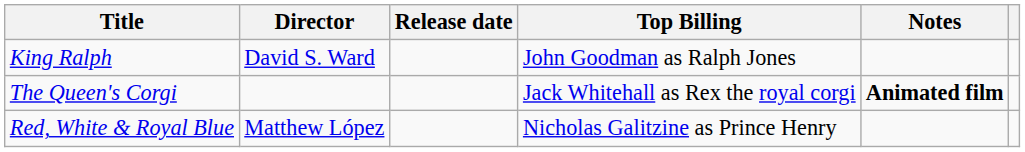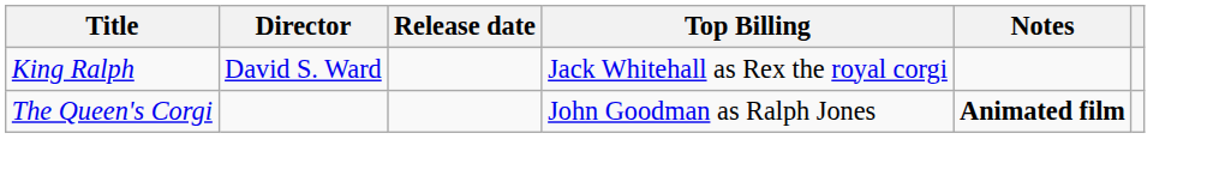King Ralph | Top Billing: John Goodman as Ralph Jones -> Jack Whitehall as Rex the royal corgi
The Queen's Corgi | Top Billing: Jack Whitehall as Rex the royal corgi -> John Goodman as Ralph Jones
- row: Red, White & Royal Blue | Matthew López | Nicholas Galitzine as Prince Henry
